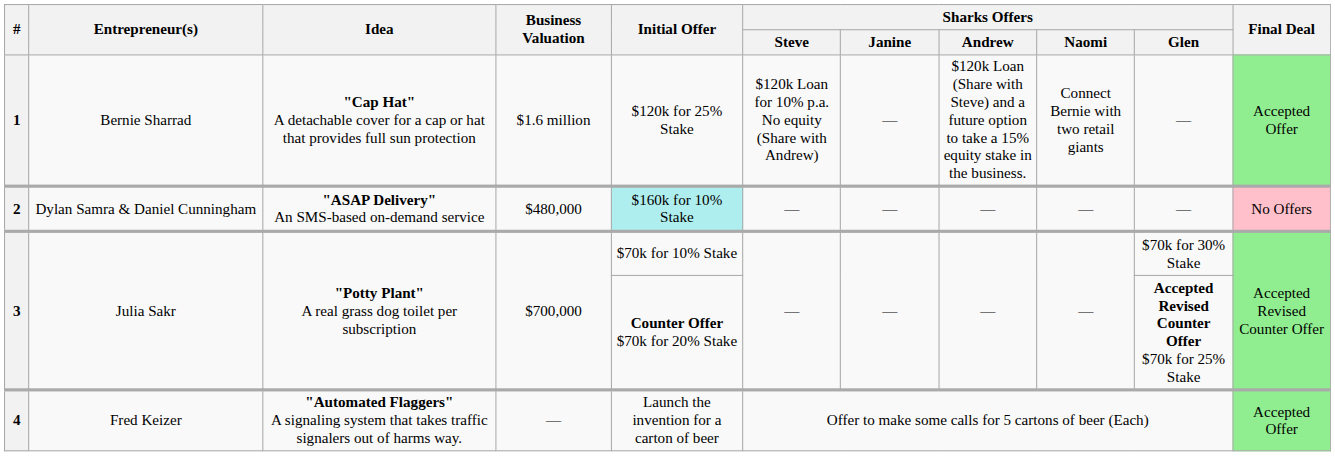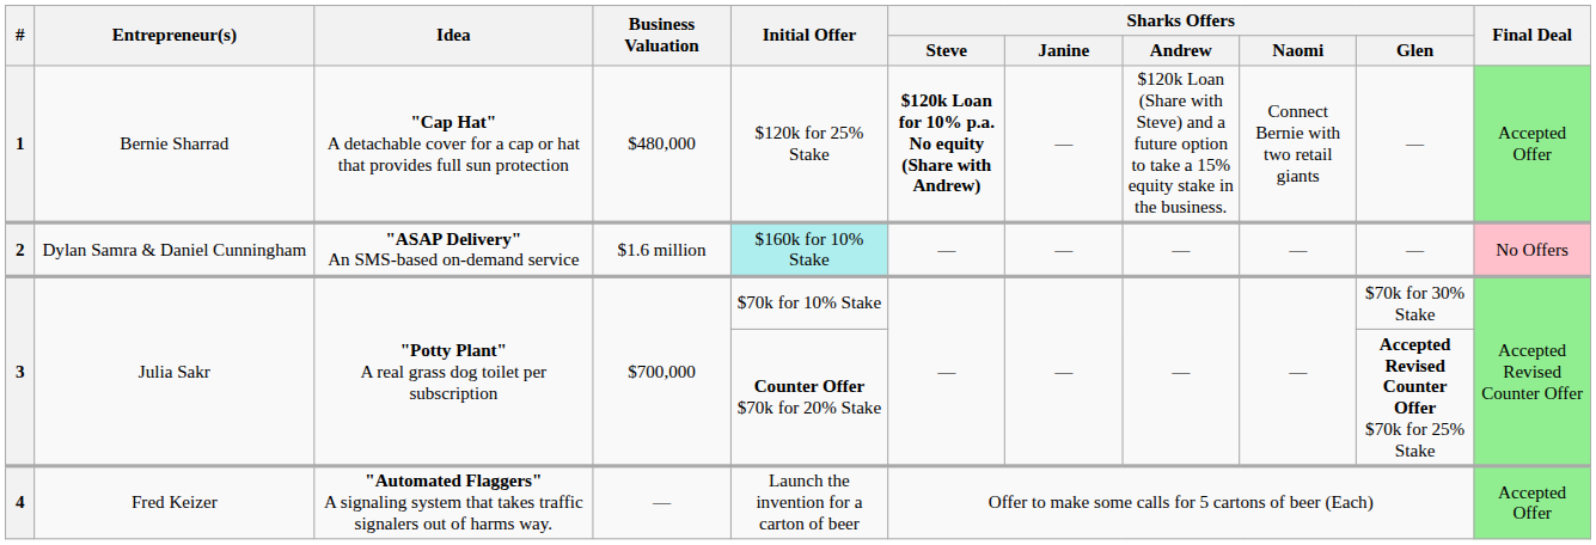1 | Business Valuation: $1.6 million -> $480,000
1 | Sharks Offers / Steve: normal -> bold
2 | Business Valuation: $480,000 -> $1.6 million
